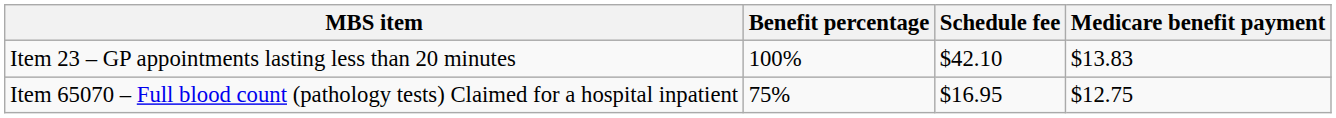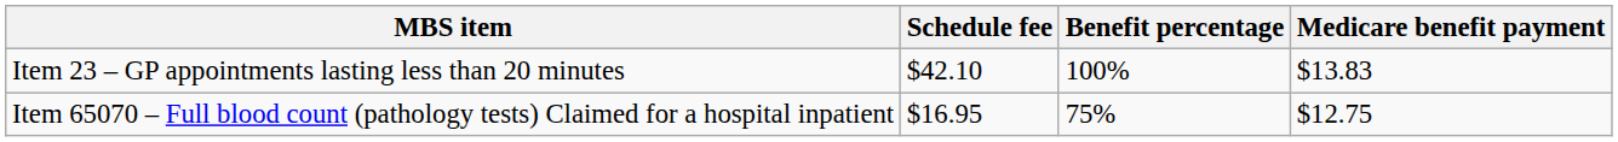columns swapped: Schedule fee <-> Benefit percentage
